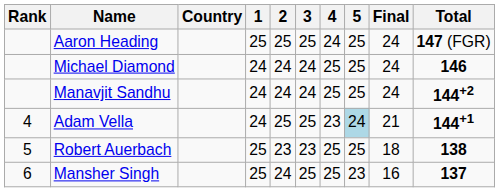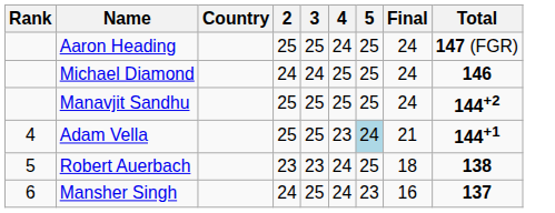- column: 1 | 25 | 24 | 24 | 24 | 25 | 25
Manavjit Sandhu | 2: 24 -> 25
Manavjit Sandhu | 3: 24 -> 25
Robert Auerbach | 4: 25 -> 24
Mansher Singh | 4: 25 -> 24
